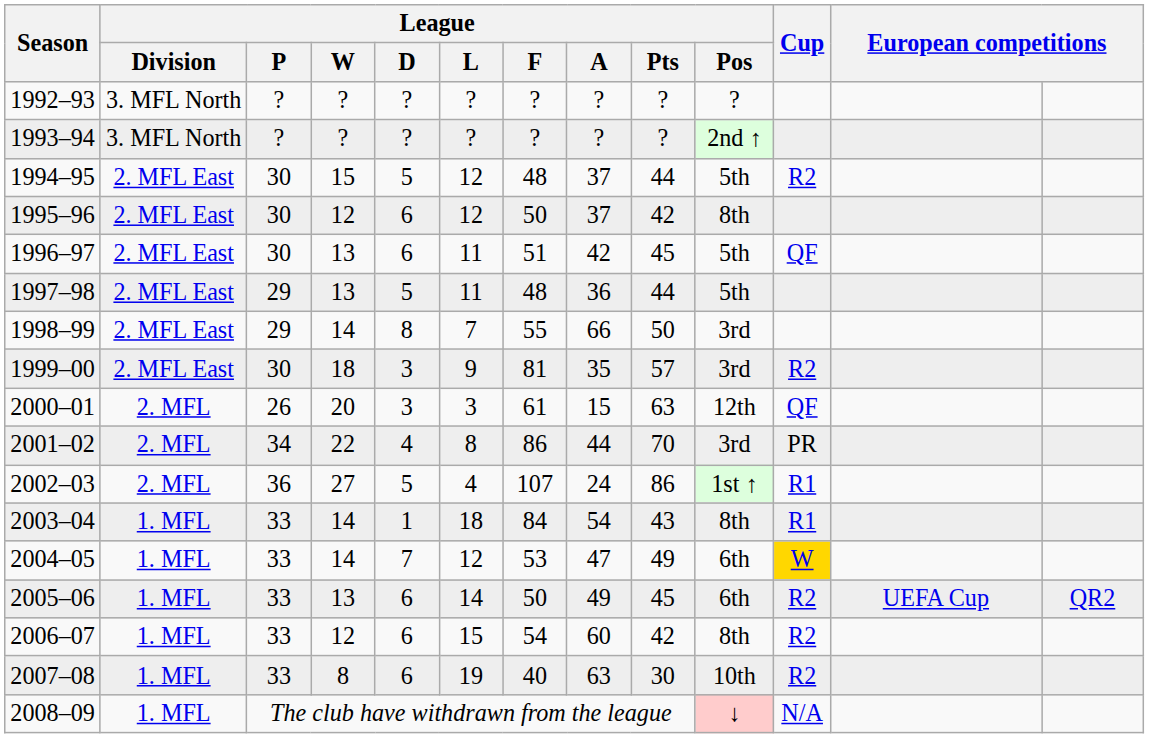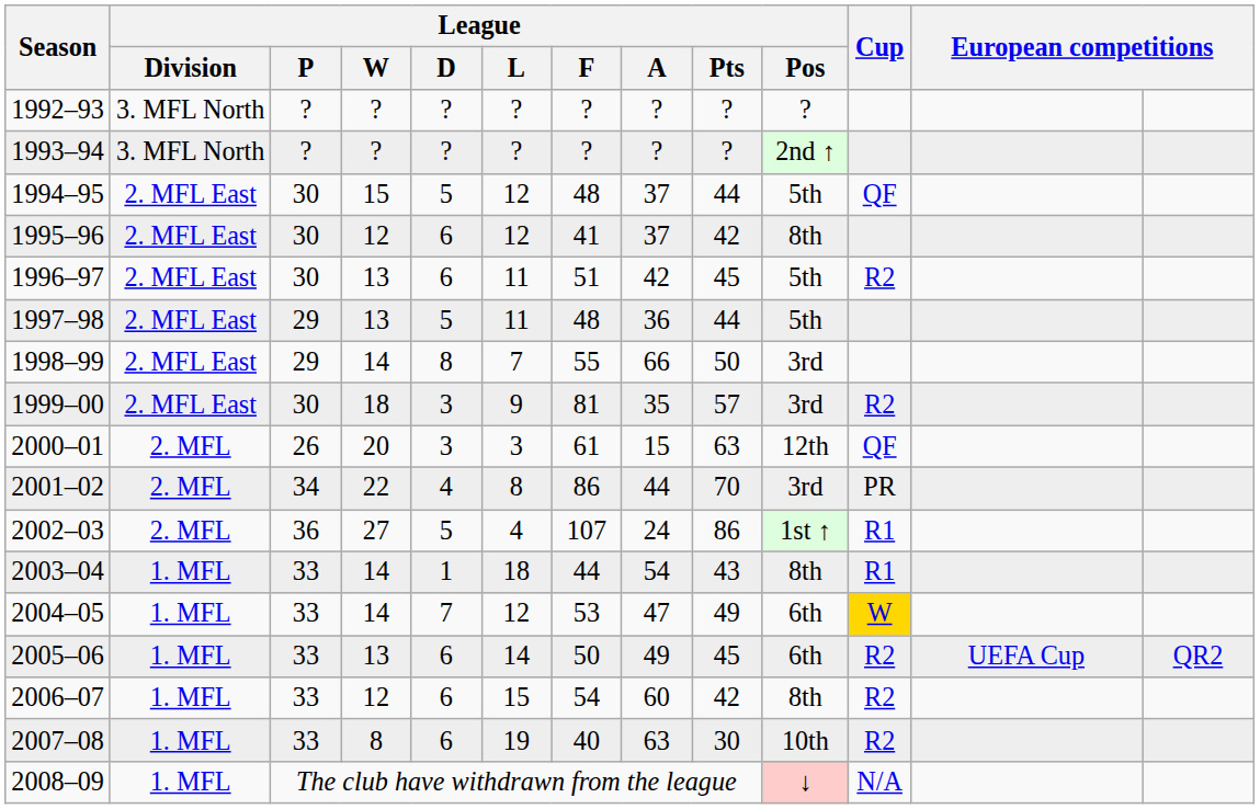1994–95 | Cup: R2 -> QF
1995–96 | League / F: 50 -> 41
1996–97 | Cup: QF -> R2
2003–04 | League / F: 84 -> 44
